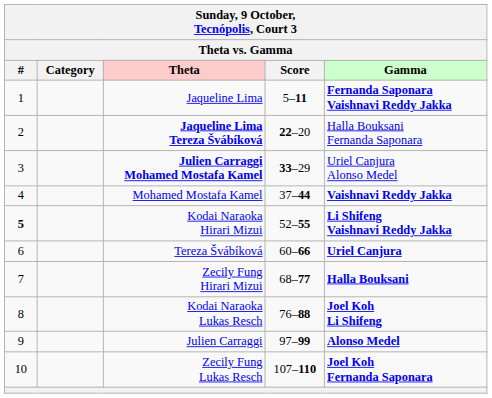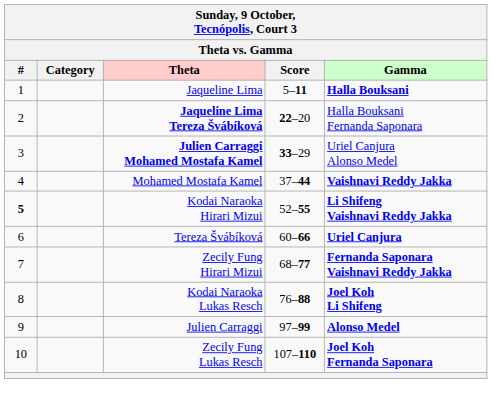Jaqueline Lima | Gamma: Fernanda Saponara Vaishnavi Reddy Jakka -> Halla Bouksani
Zecily Fung Hirari Mizui | Gamma: Halla Bouksani -> Fernanda Saponara Vaishnavi Reddy Jakka
